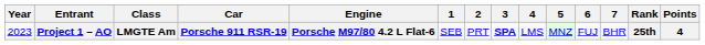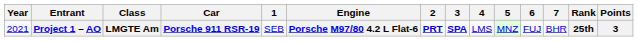columns swapped: Engine <-> 1
Project 1 – AO | Year: 2023 -> 2021
Project 1 – AO | 2: normal -> bold
Project 1 – AO | Points: 4 -> 3
